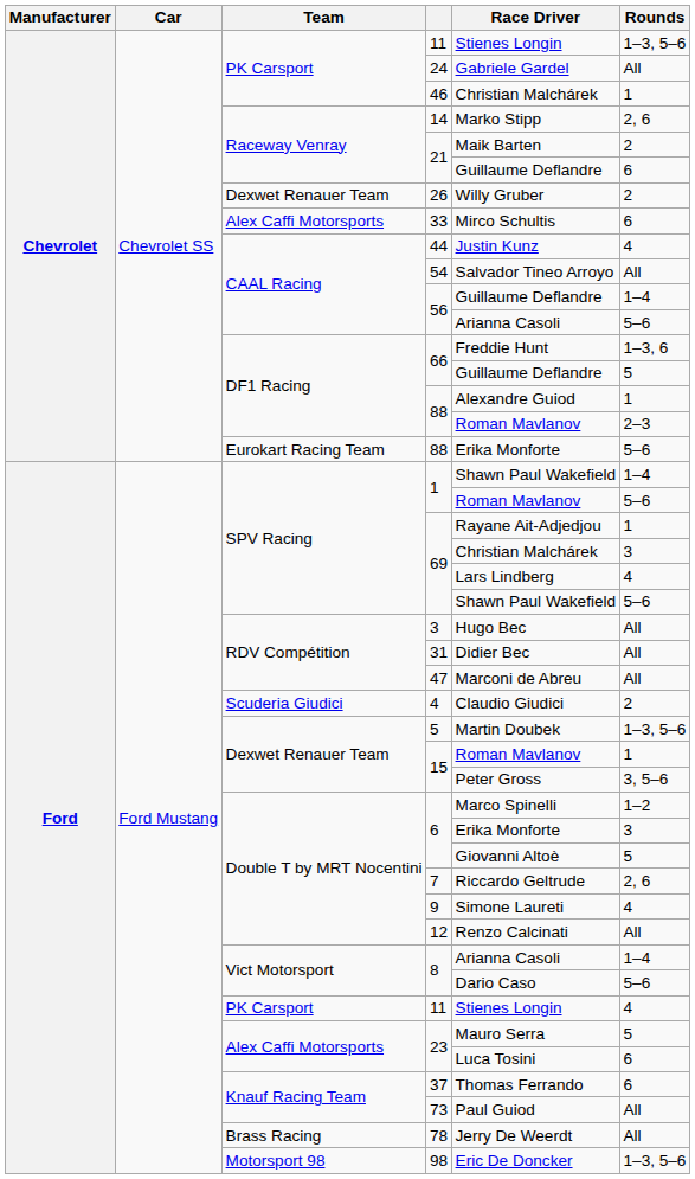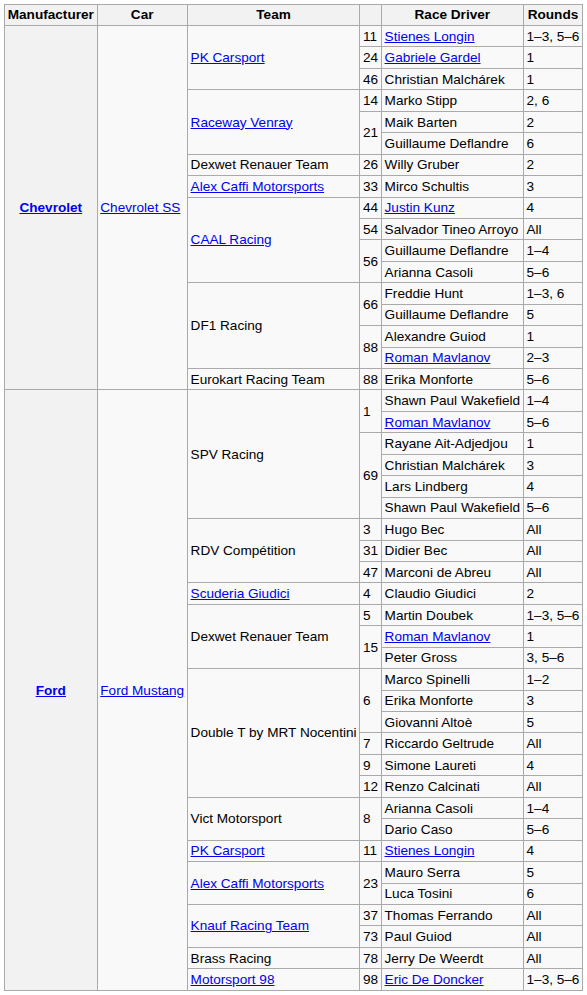24 | Rounds: All -> 1
33 | Rounds: 6 -> 3
7 | Rounds: 2, 6 -> All
37 | Rounds: 6 -> All
